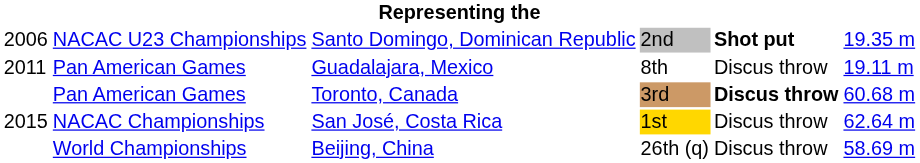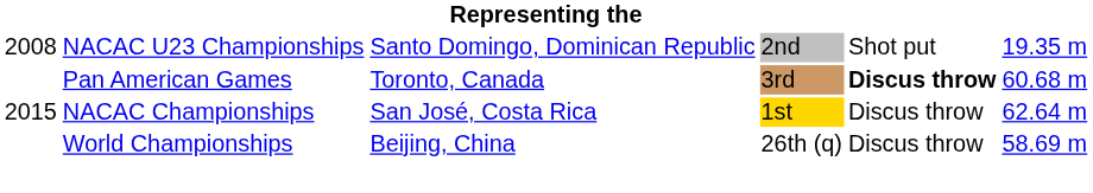Santo Domingo, Dominican Republic | column 1: 2006 -> 2008
Santo Domingo, Dominican Republic | column 5: bold -> normal
- row: 2011 | Pan American Games | Guadalajara, Mexico | 8th | Discus throw | 19.11 m
